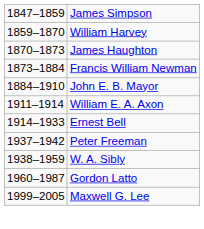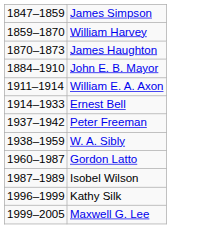- row: 1873–1884 | Francis William Newman
+ row: 1987–1989 | Isobel Wilson
+ row: 1996–1999 | Kathy Silk
